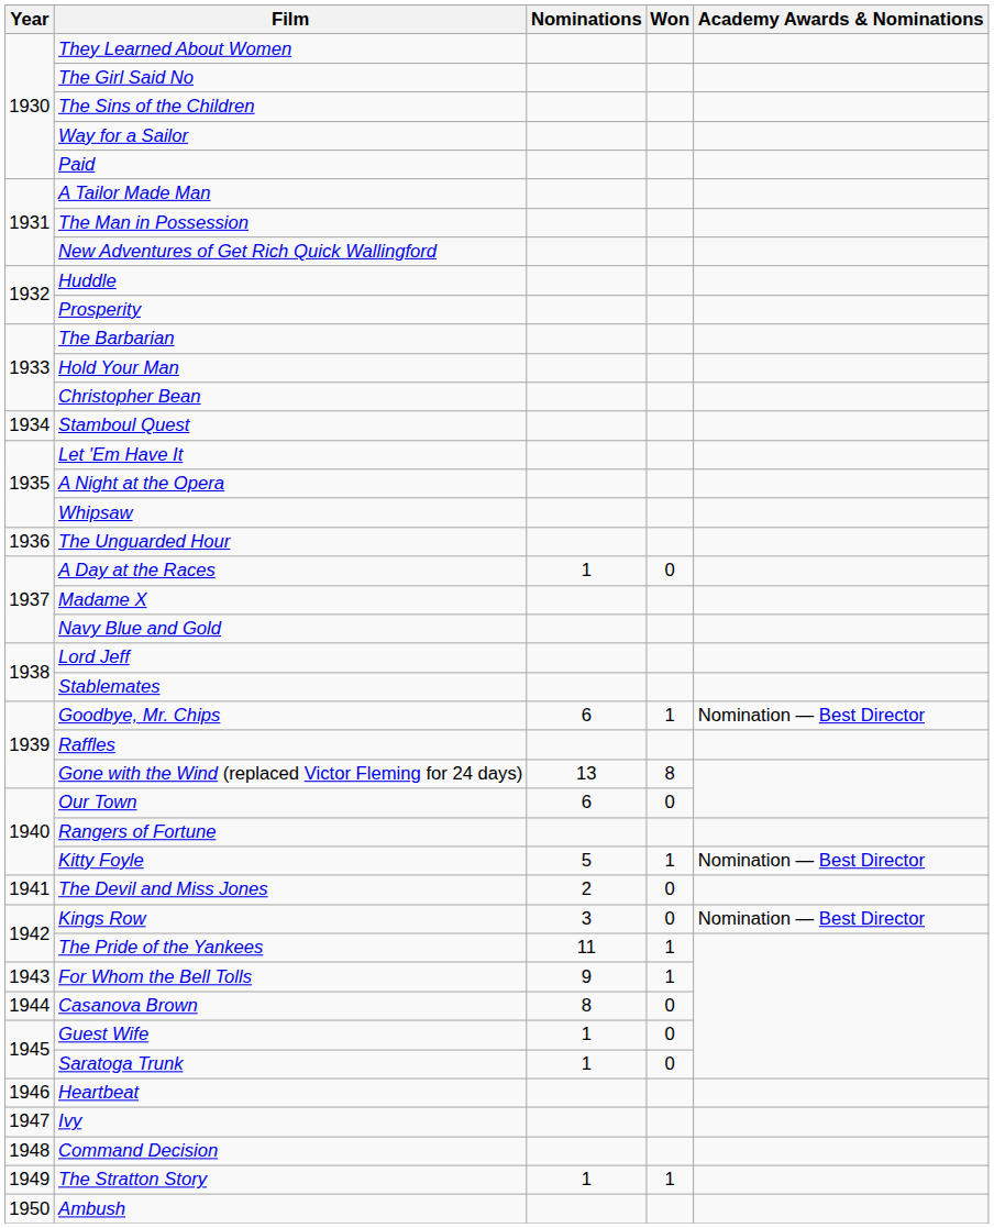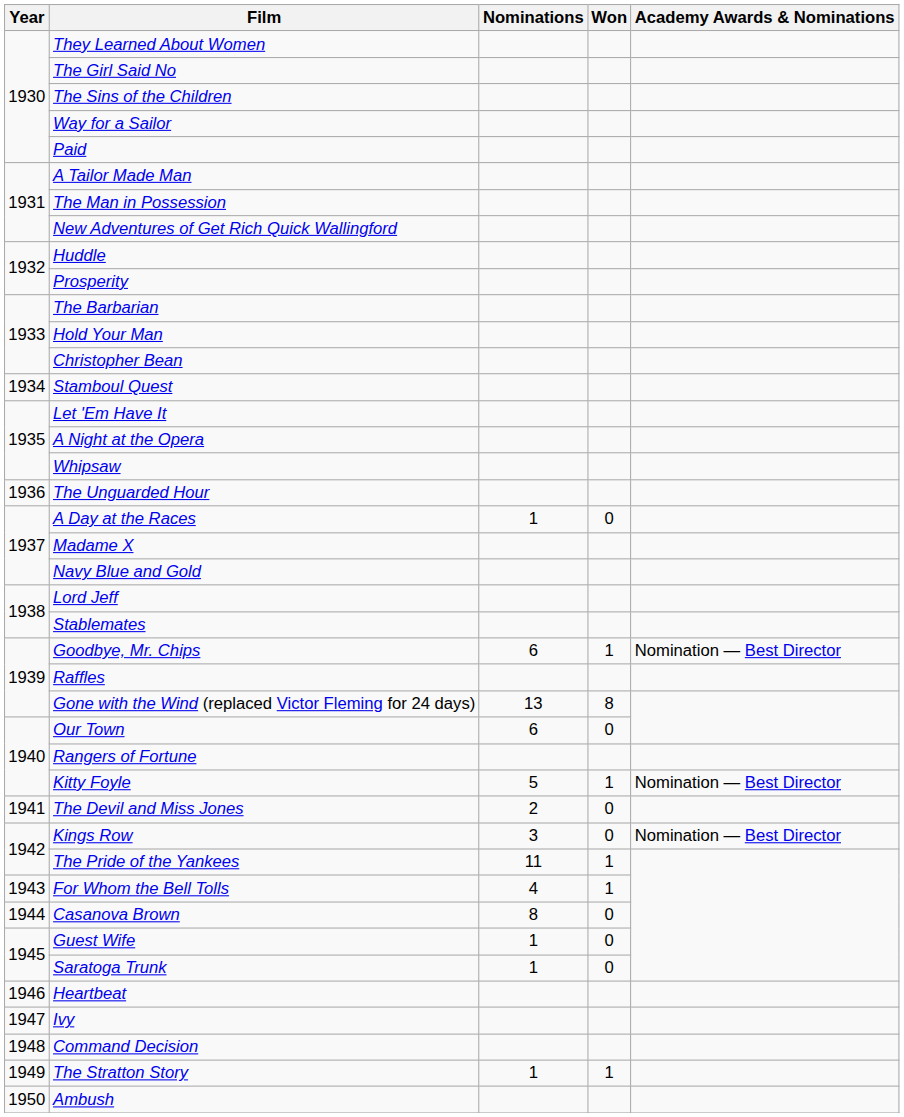For Whom the Bell Tolls | Nominations: 9 -> 4
